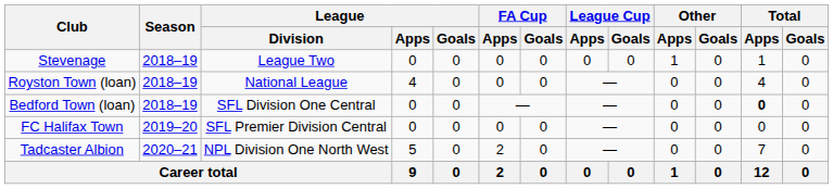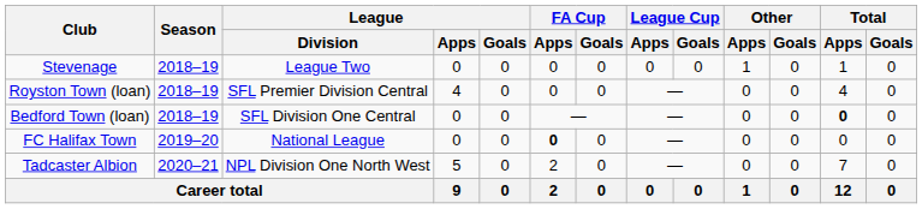Royston Town (loan) | League / Division: National League -> SFL Premier Division Central
FC Halifax Town | League / Division: SFL Premier Division Central -> National League
FC Halifax Town | FA Cup / Apps: normal -> bold
